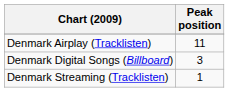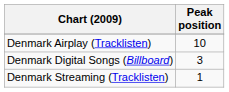Denmark Airplay (Tracklisten) | Peak position: 11 -> 10
